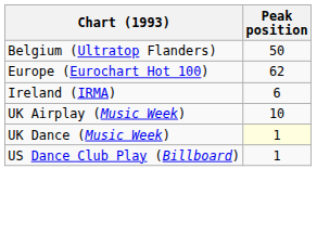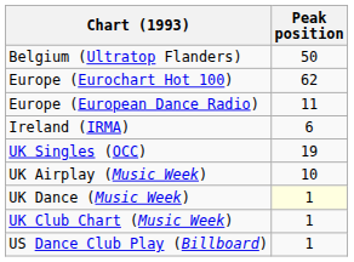+ row: Europe (European Dance Radio) | 11
+ row: UK Singles (OCC) | 19
+ row: UK Club Chart (Music Week) | 1
